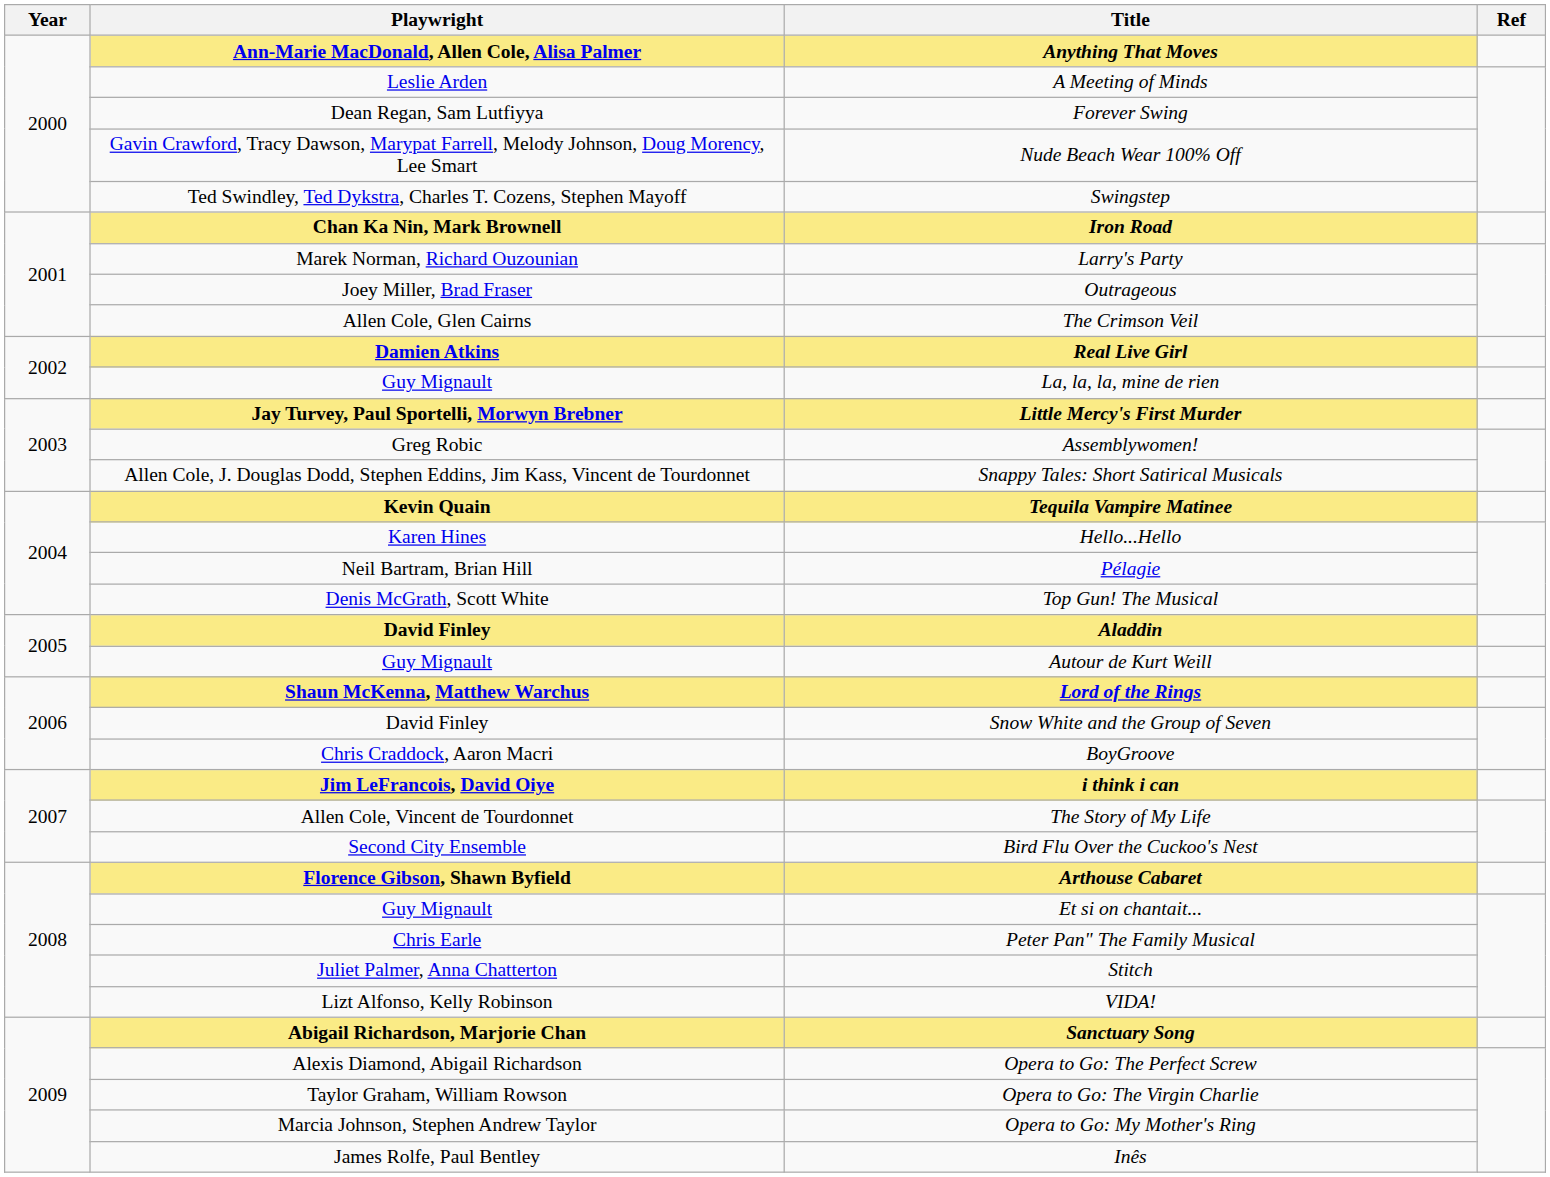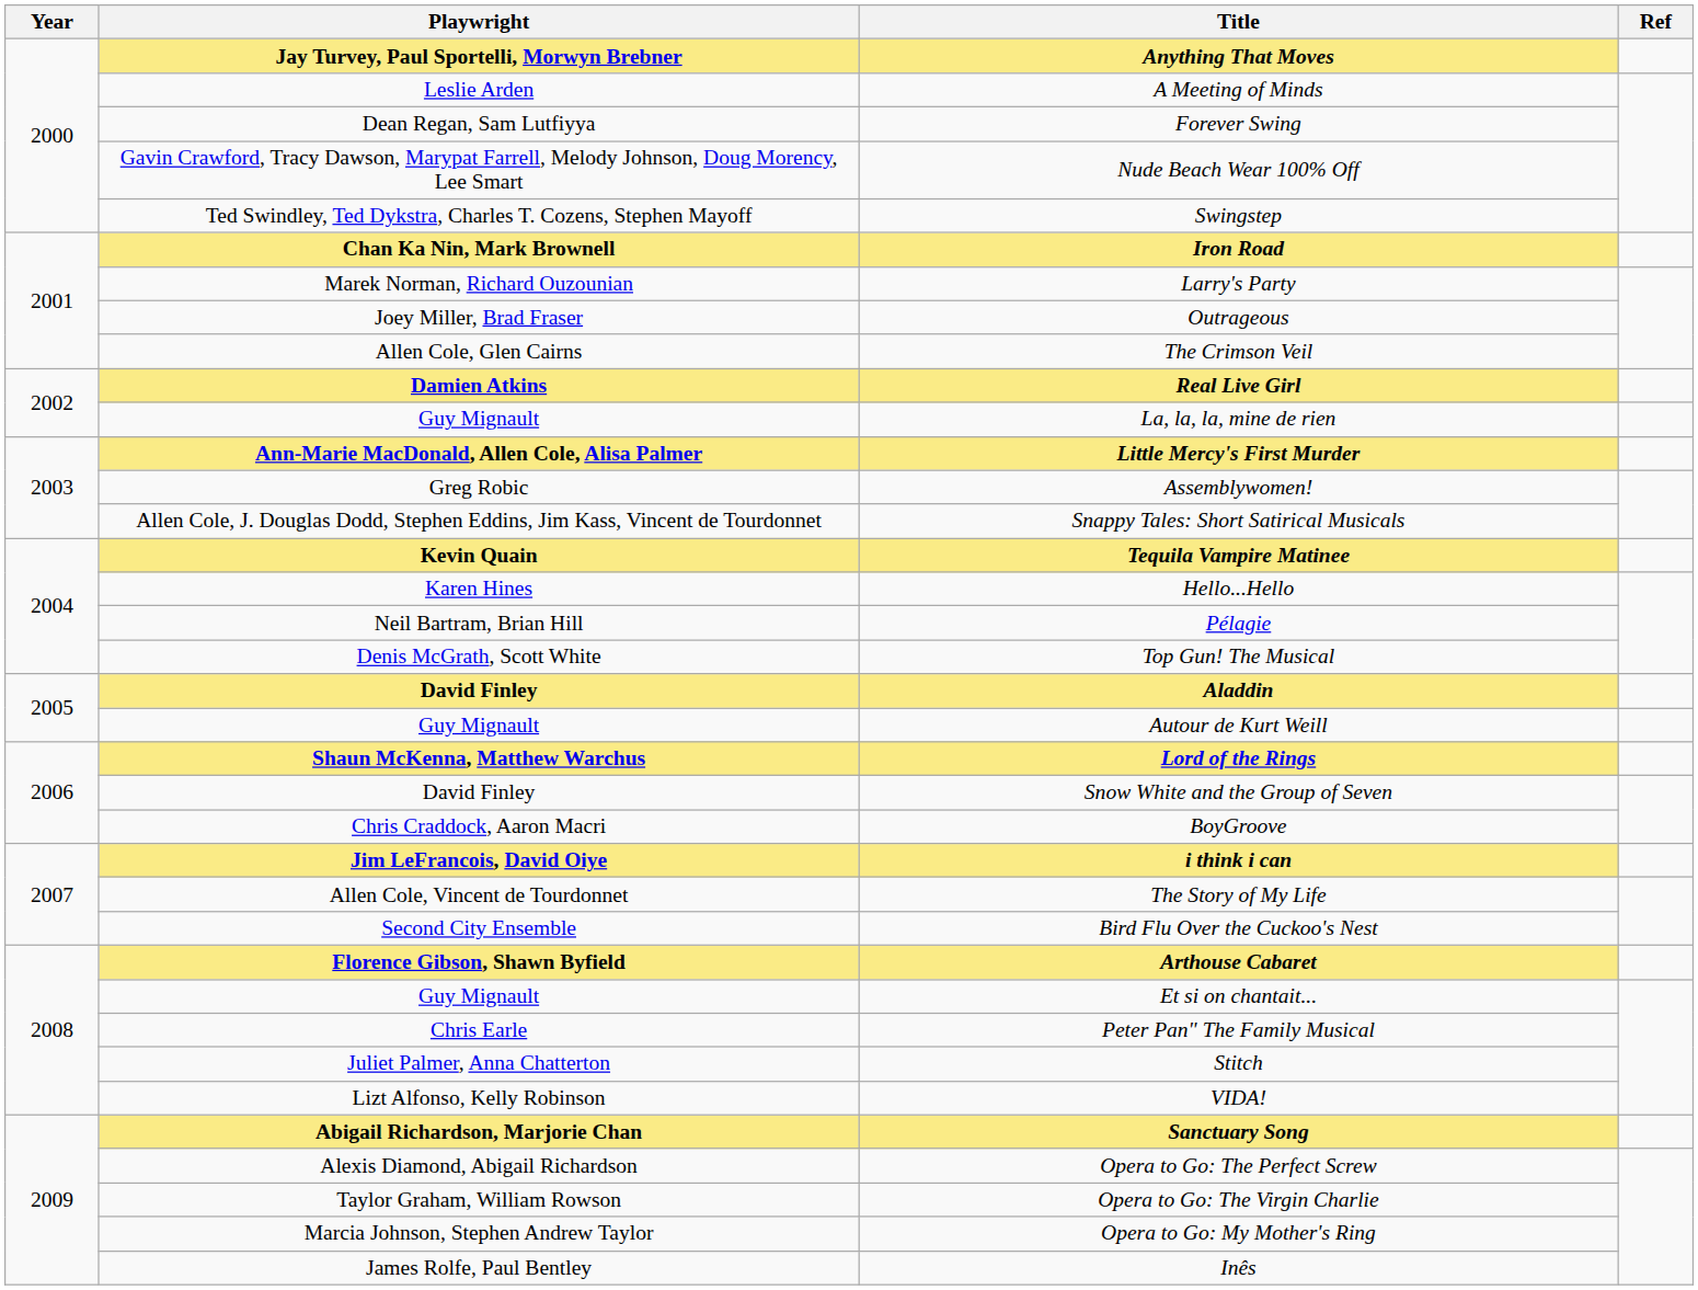Anything That Moves | Playwright: Ann-Marie MacDonald, Allen Cole, Alisa Palmer -> Jay Turvey, Paul Sportelli, Morwyn Brebner
Little Mercy's First Murder | Playwright: Jay Turvey, Paul Sportelli, Morwyn Brebner -> Ann-Marie MacDonald, Allen Cole, Alisa Palmer
